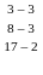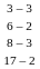+ row: 6 – 2
